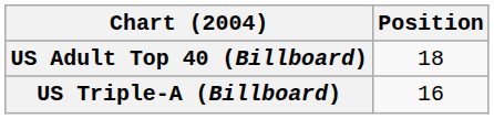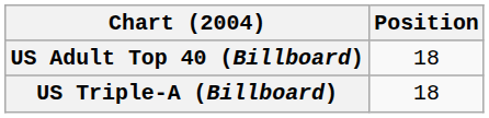US Triple-A (Billboard) | Position: 16 -> 18
